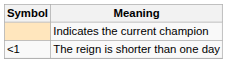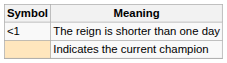rows swapped: Indicates the current champion <-> The reign is shorter than one day
